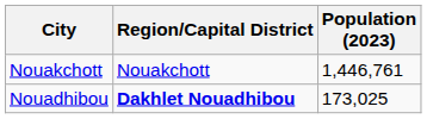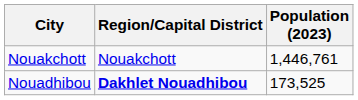Nouadhibou | Population (2023): 173,025 -> 173,525
